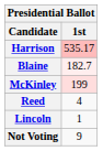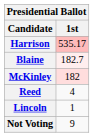McKinley | 1st: 199 -> 182
